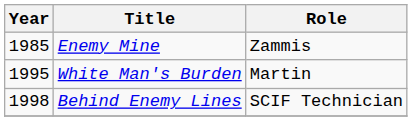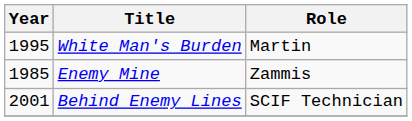rows swapped: Enemy Mine <-> White Man's Burden
Behind Enemy Lines | Year: 1998 -> 2001
